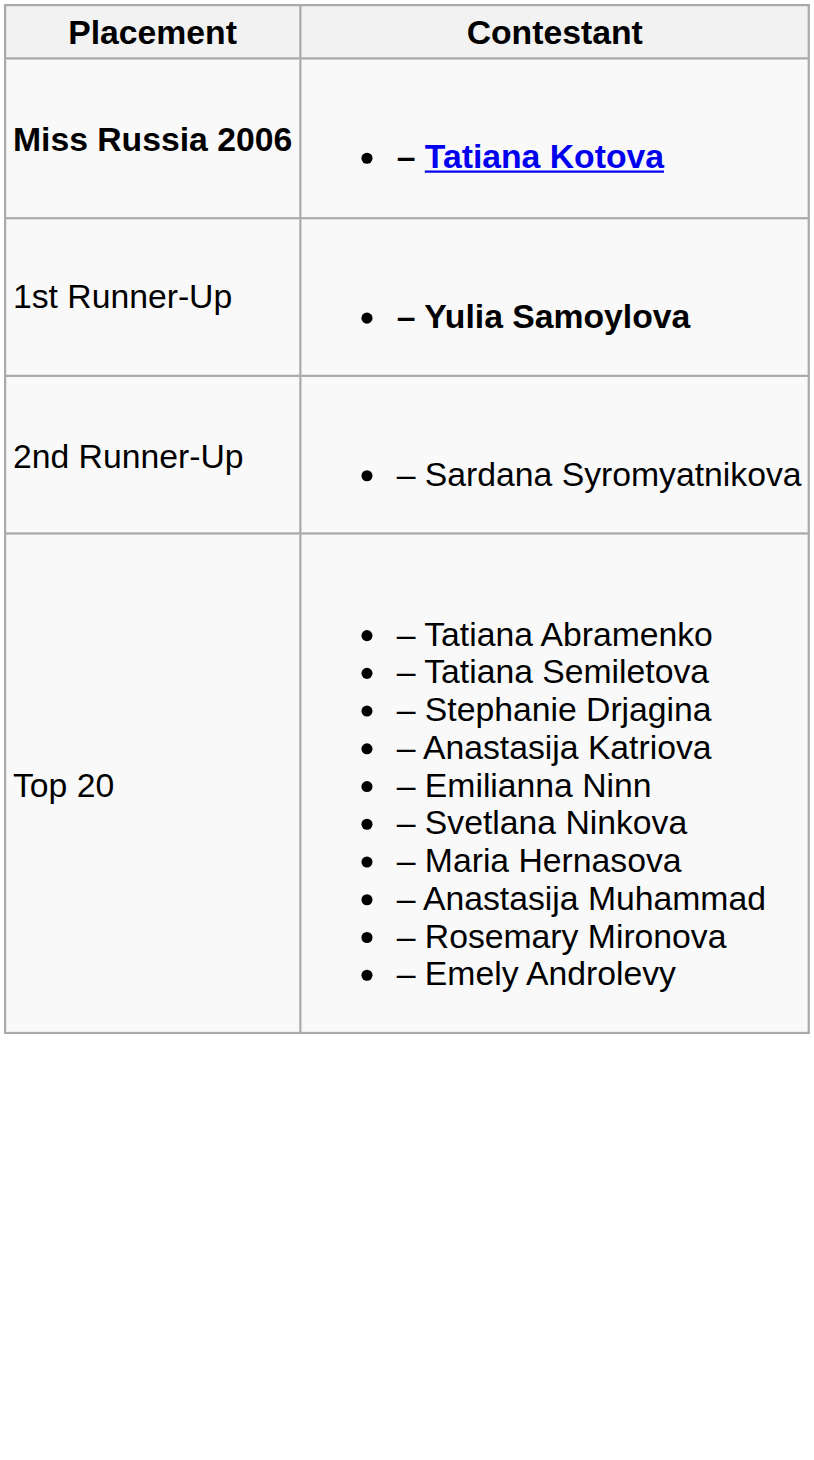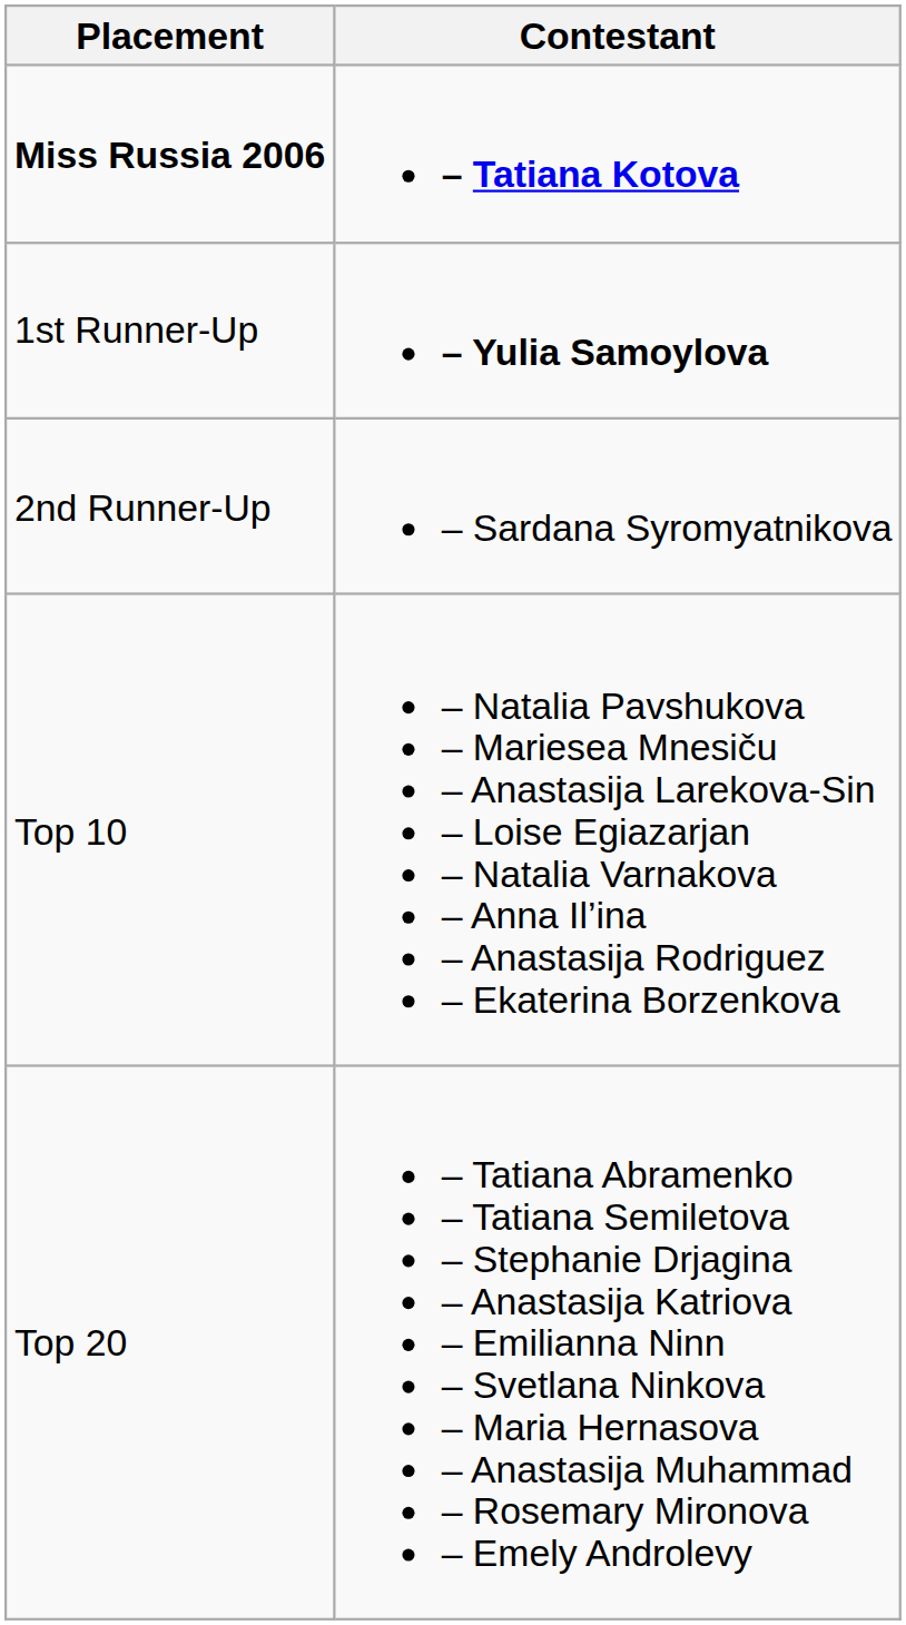+ row: Top 10 | – Natalia Pavshukova – Mariesea Mnesiču – Anastasija Larekova-Sin – Loise Egiazarjan – Natalia Varnakova – Anna Il’ina – Anastasija Rodriguez – Ekaterina Borzenkova
